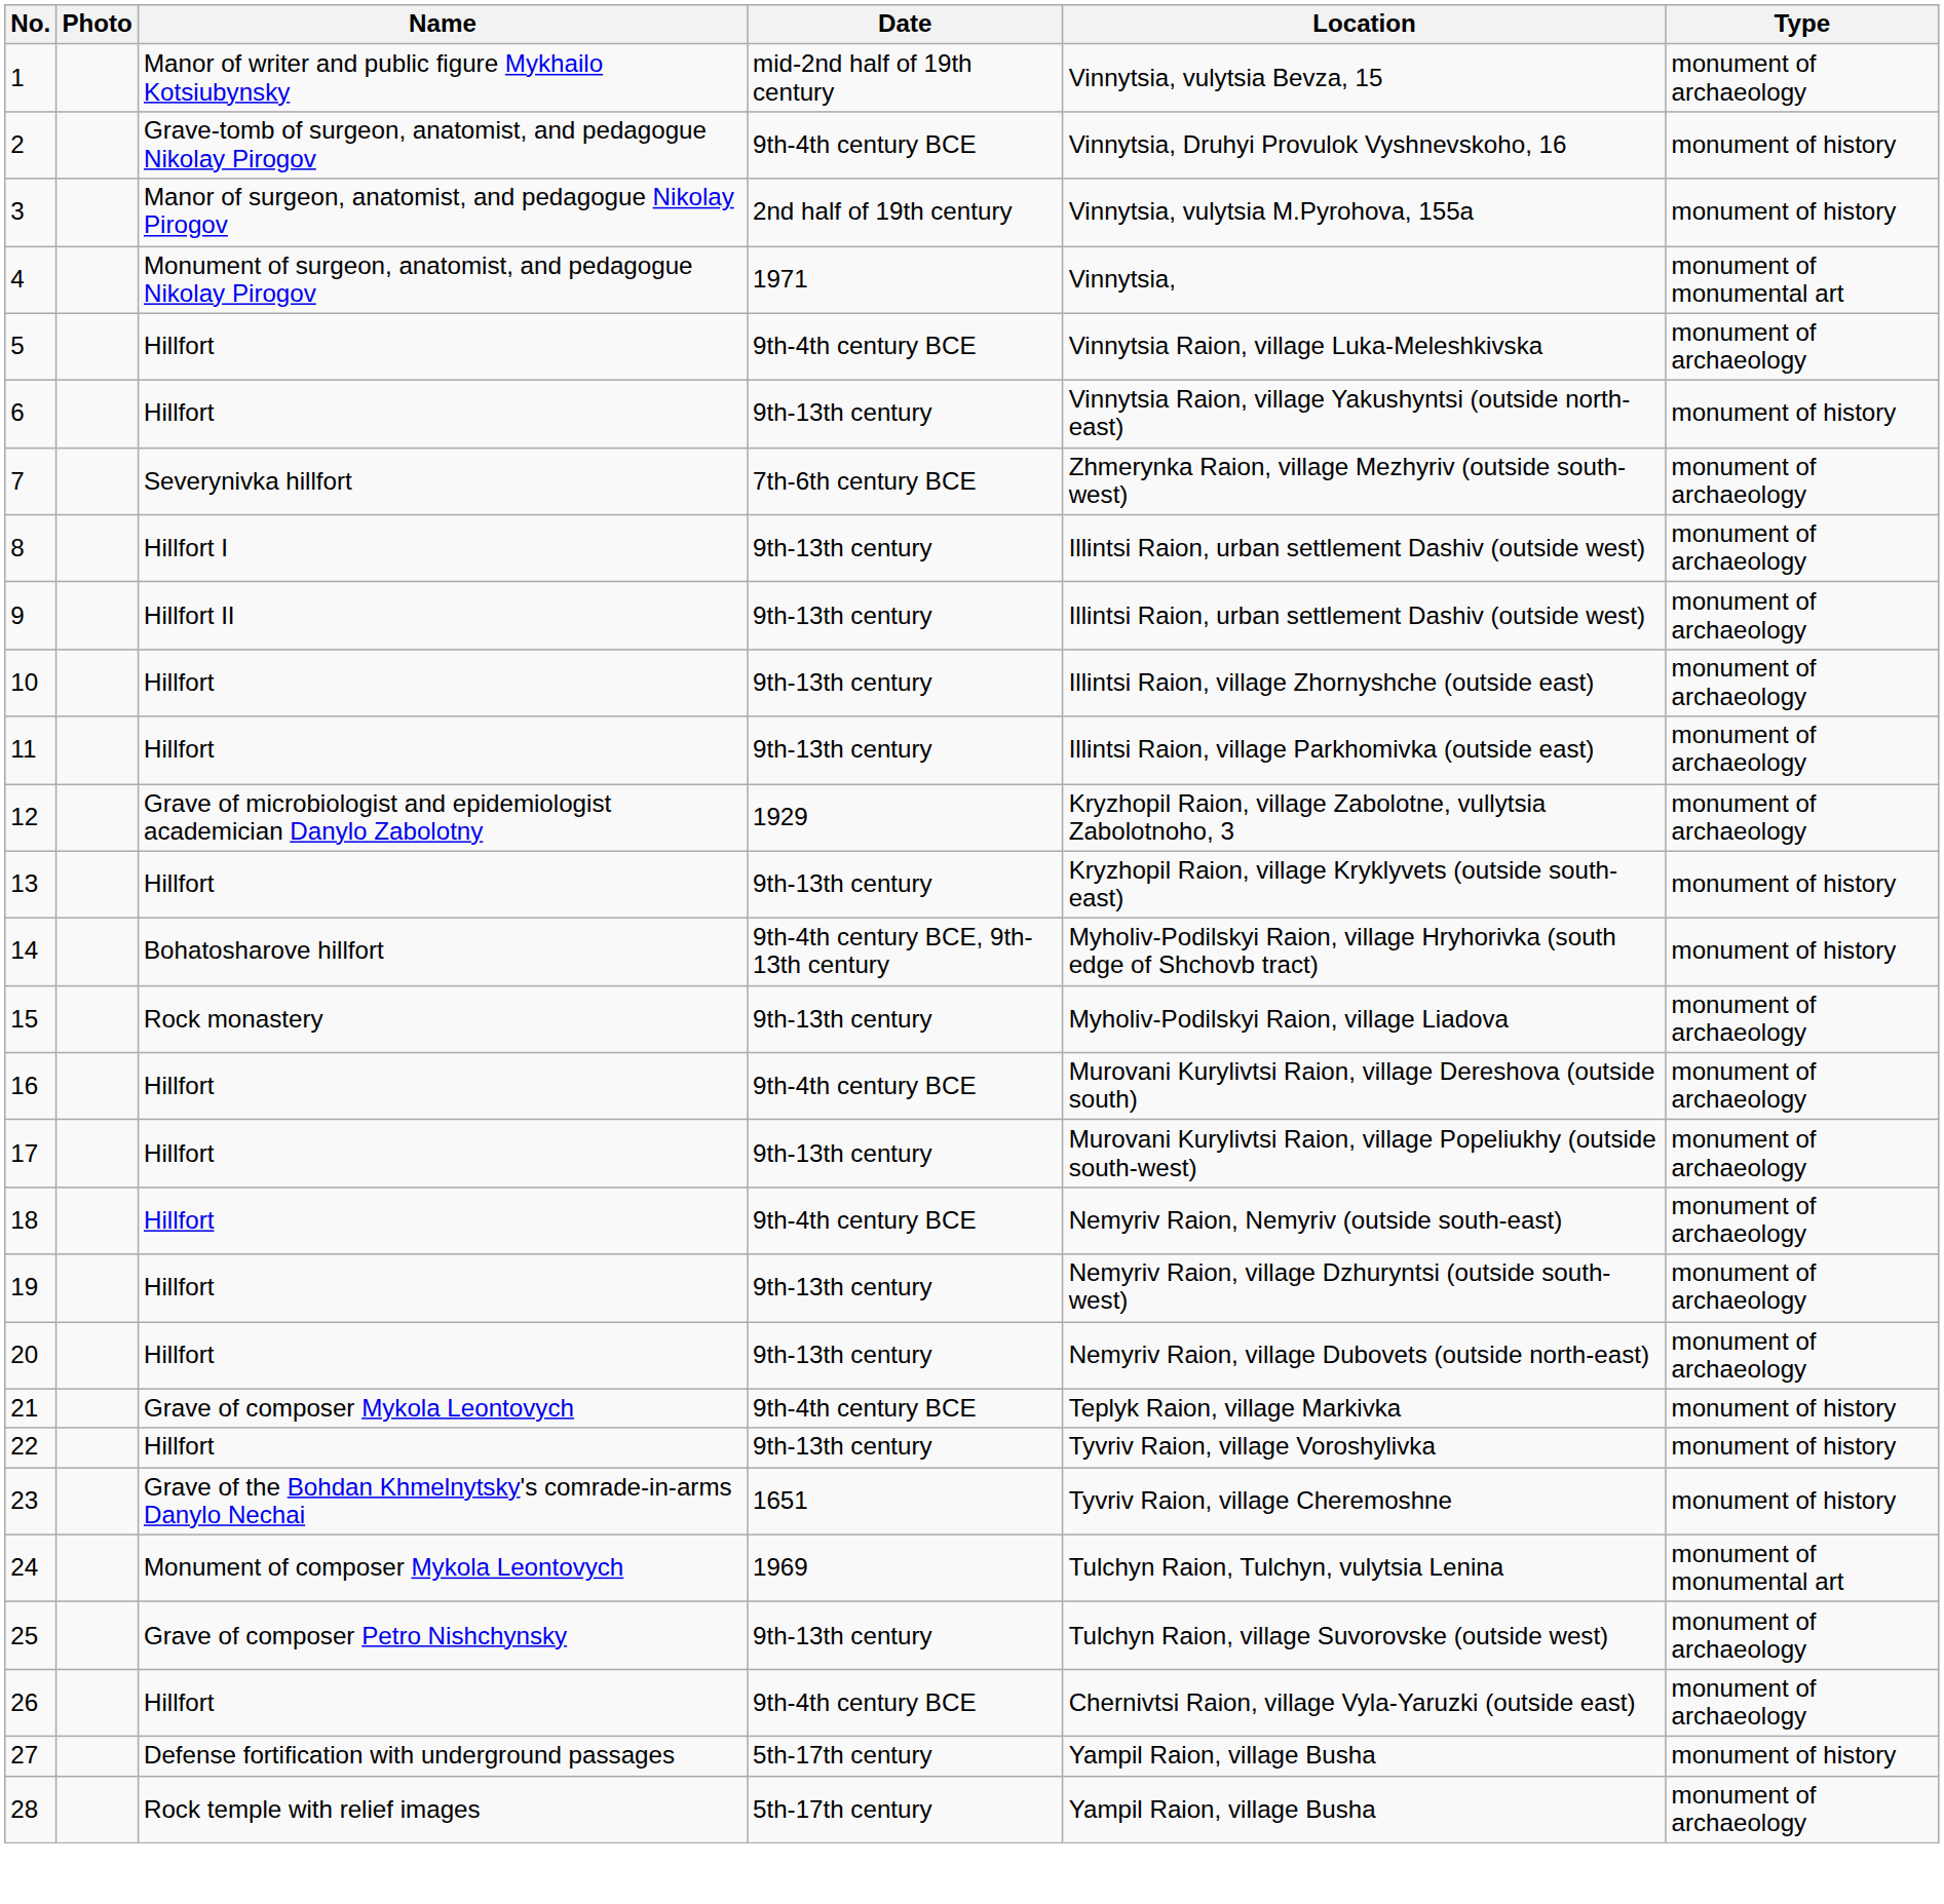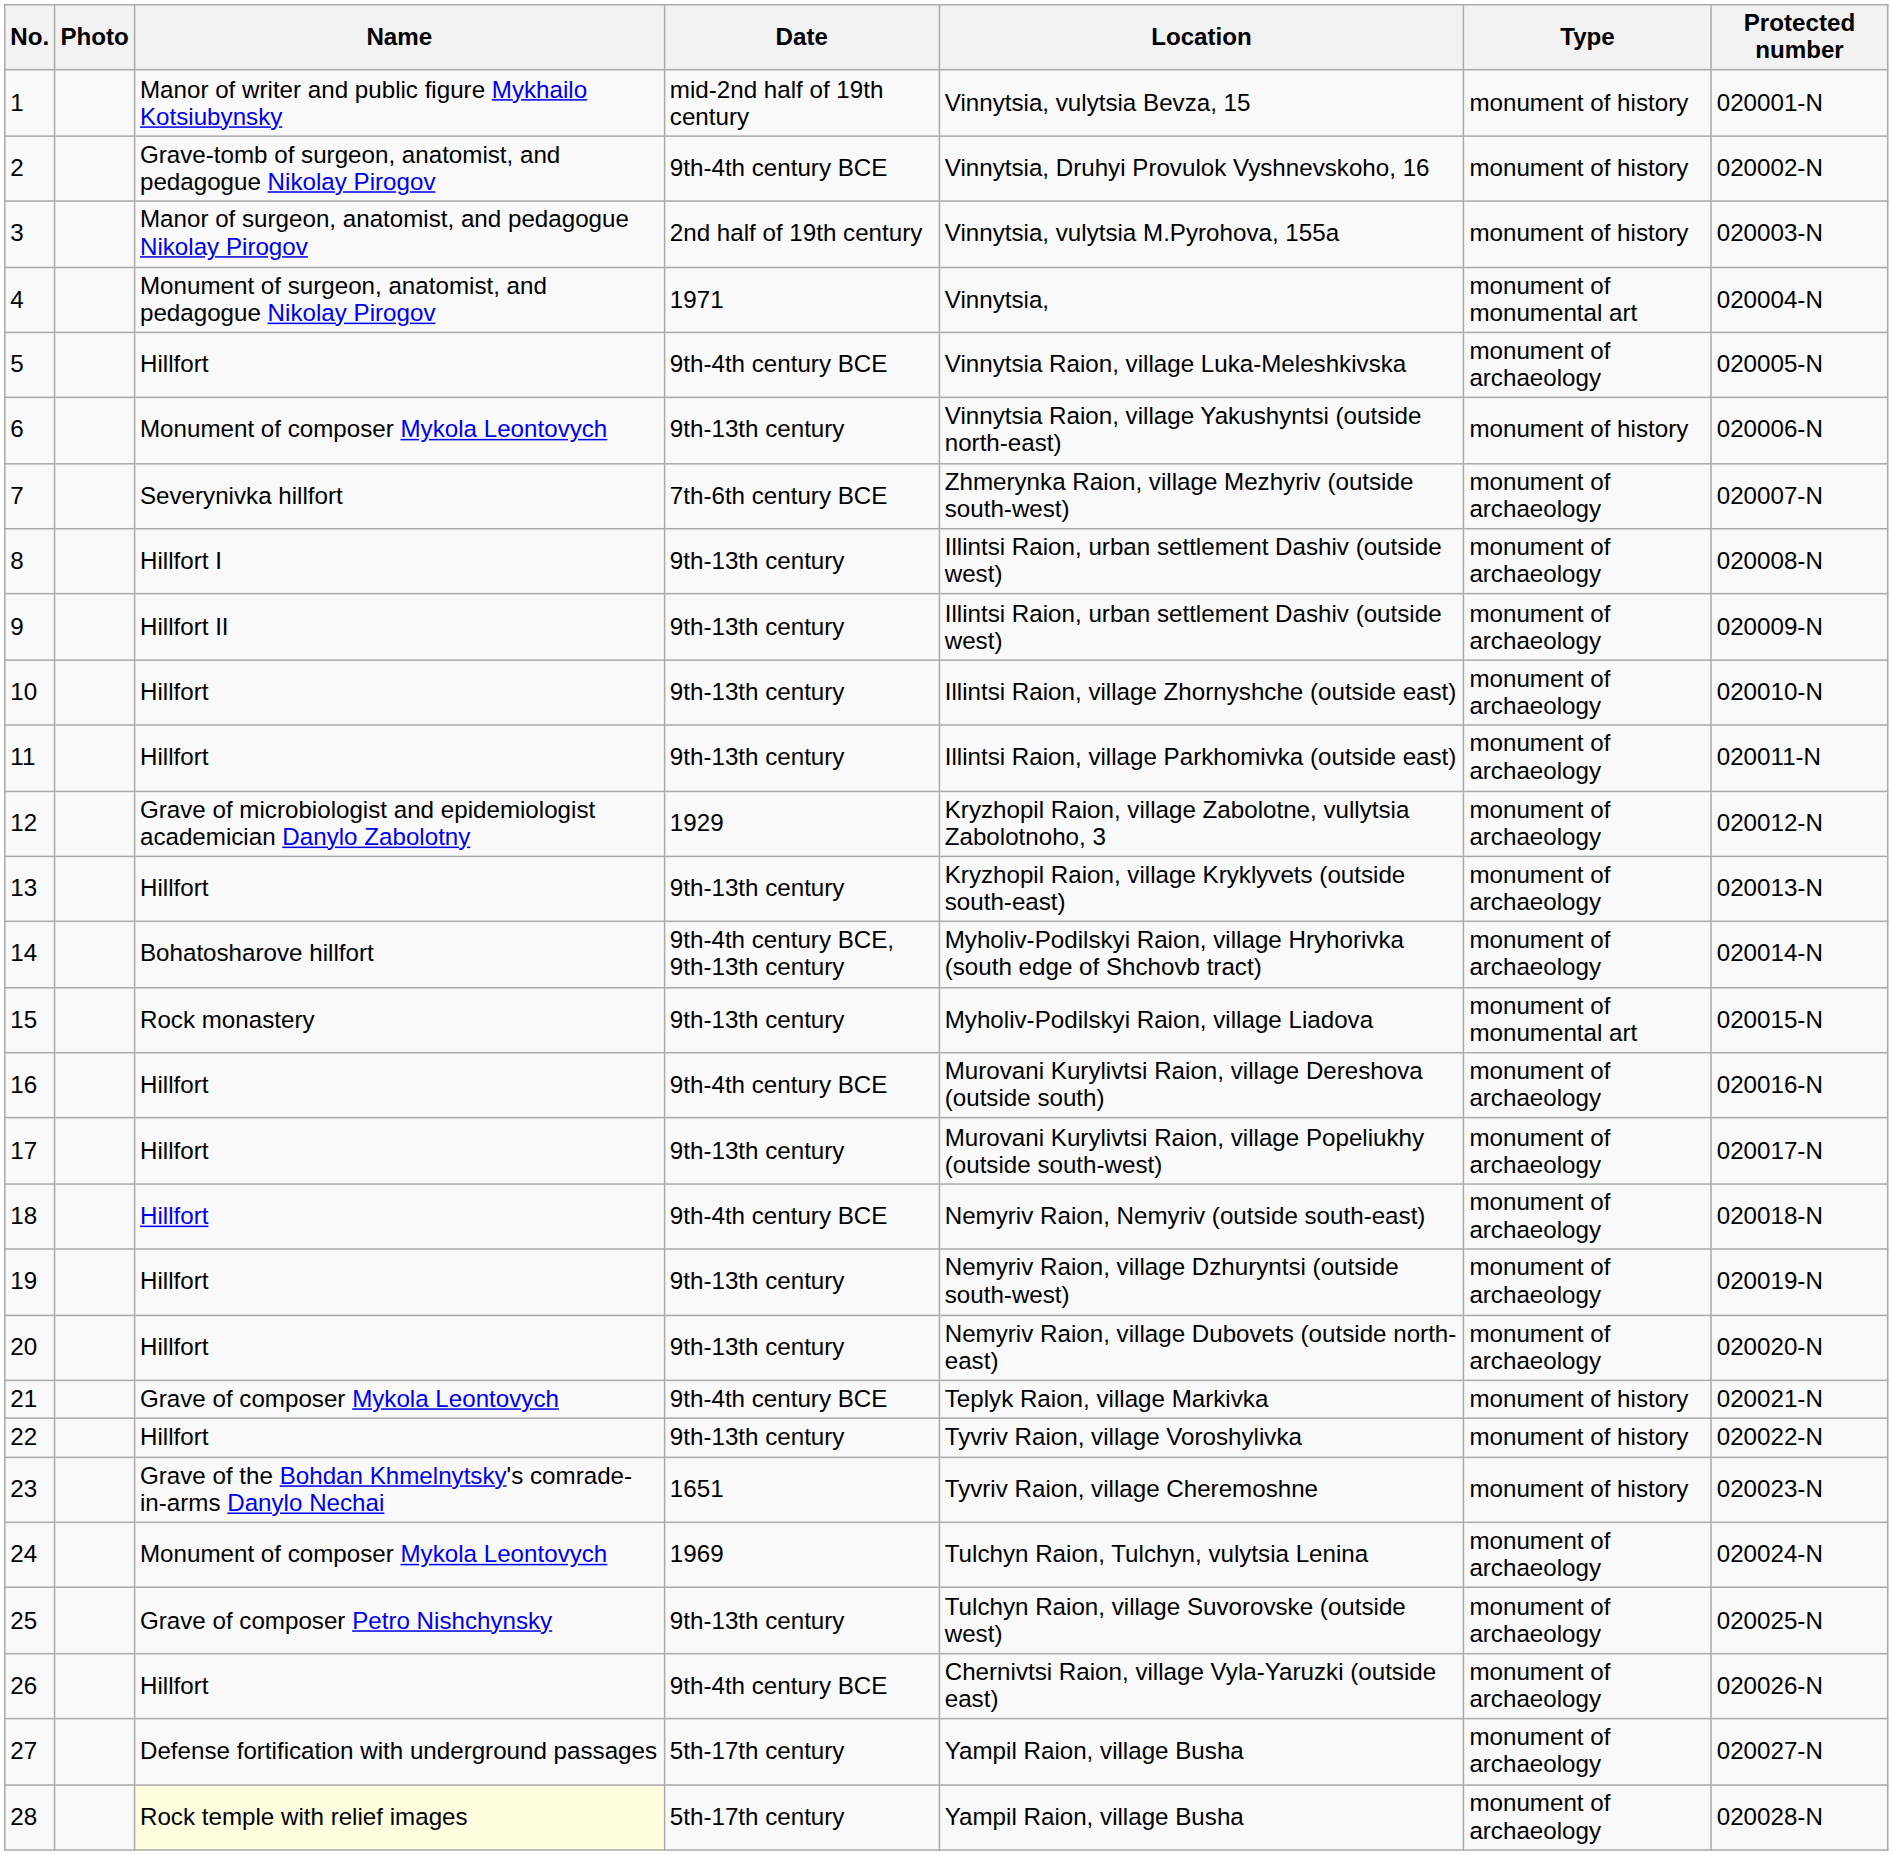+ column: Protected number | 020001-N | 020002-N | 020003-N | 020004-N | 020005-N | 020006-N | 020007-N | 020008-N | 020009-N | 020010-N | 020011-N | 020012-N | 020013-N | 020014-N | 020015-N | 020016-N | 020017-N | 020018-N | 020019-N | 020020-N | 020021-N | 020022-N | 020023-N | 020024-N | 020025-N | 020026-N | 020027-N | 020028-N
1 | Type: monument of archaeology -> monument of history
6 | Name: Hillfort -> Monument of composer Mykola Leontovych
13 | Type: monument of history -> monument of archaeology
14 | Type: monument of history -> monument of archaeology
15 | Type: monument of archaeology -> monument of monumental art
24 | Type: monument of monumental art -> monument of archaeology
27 | Type: monument of history -> monument of archaeology
28 | Name: no background -> lightyellow background
